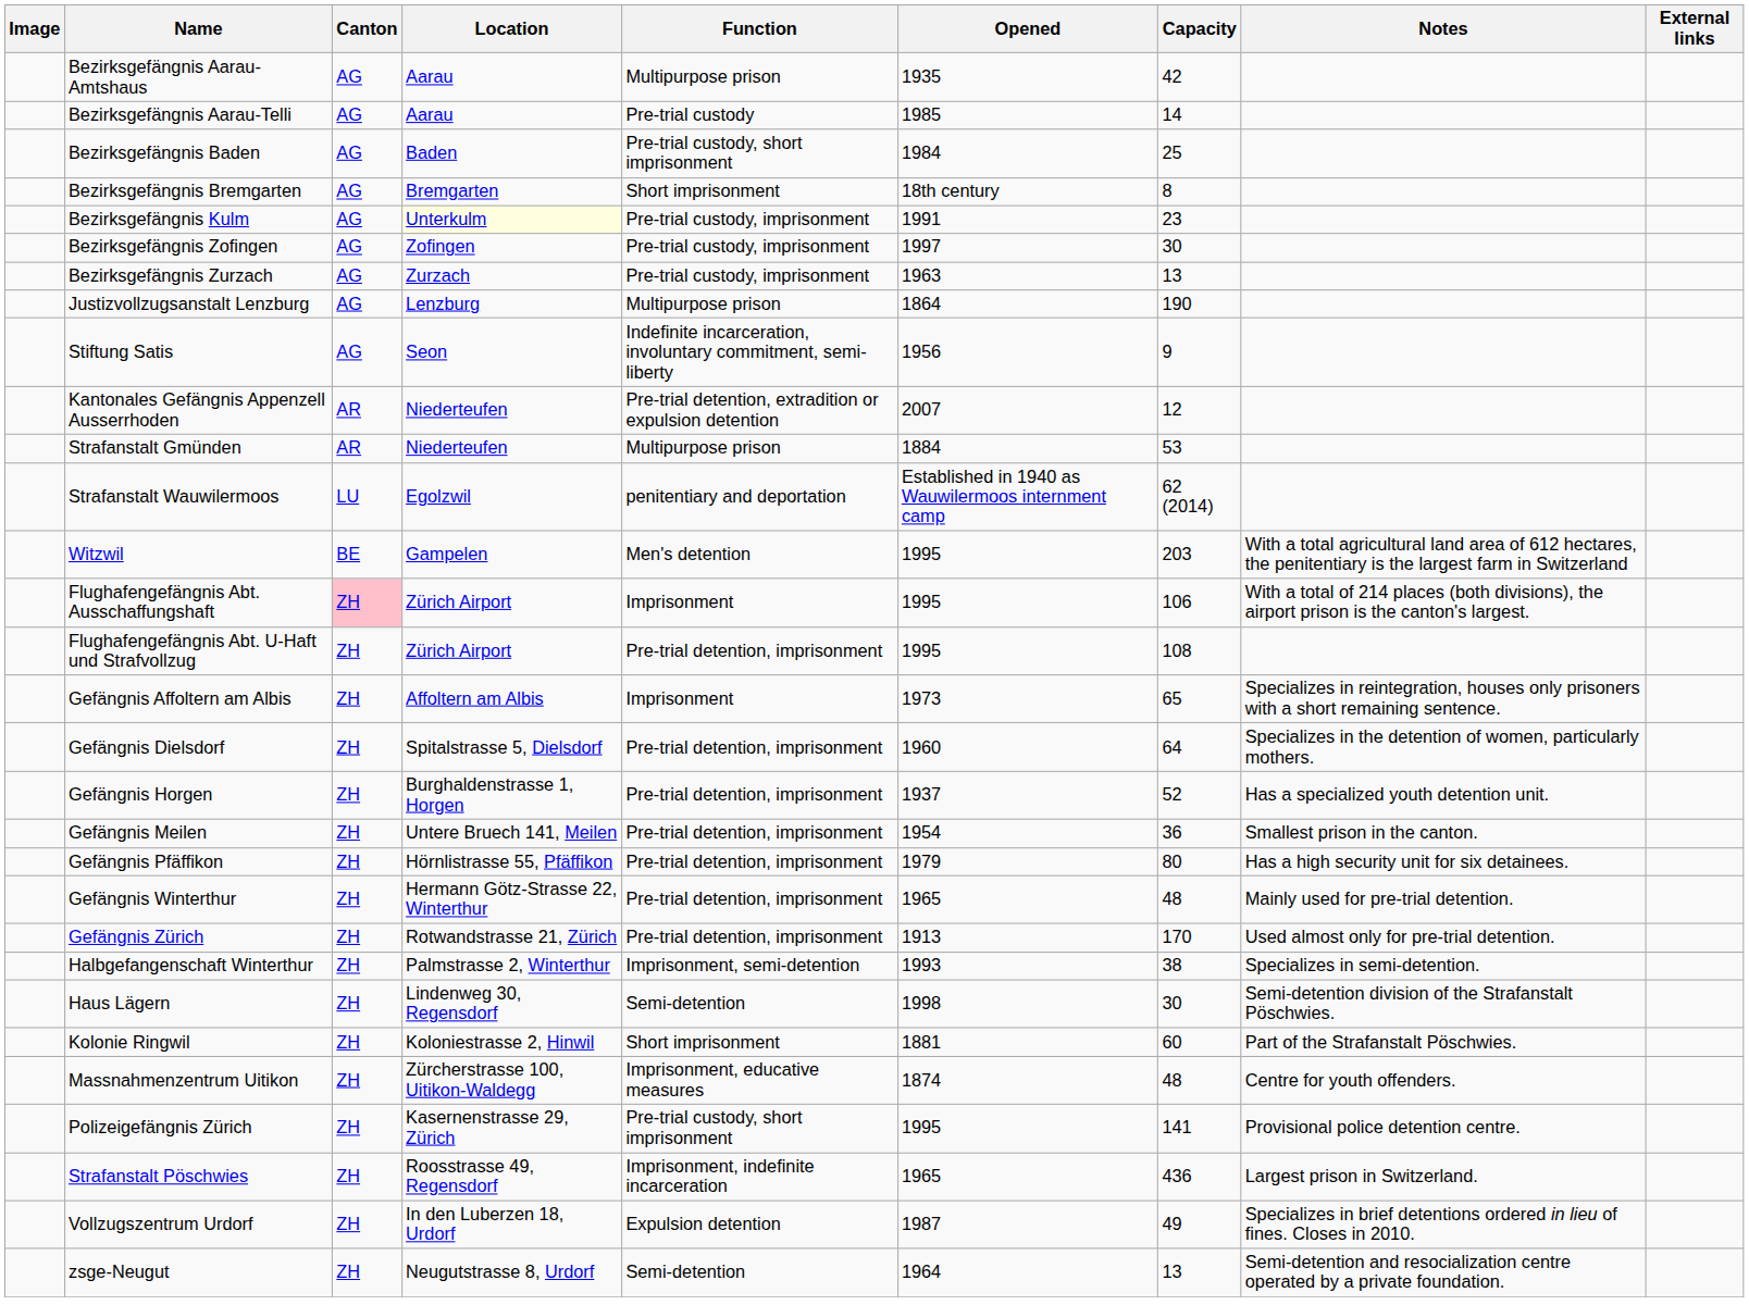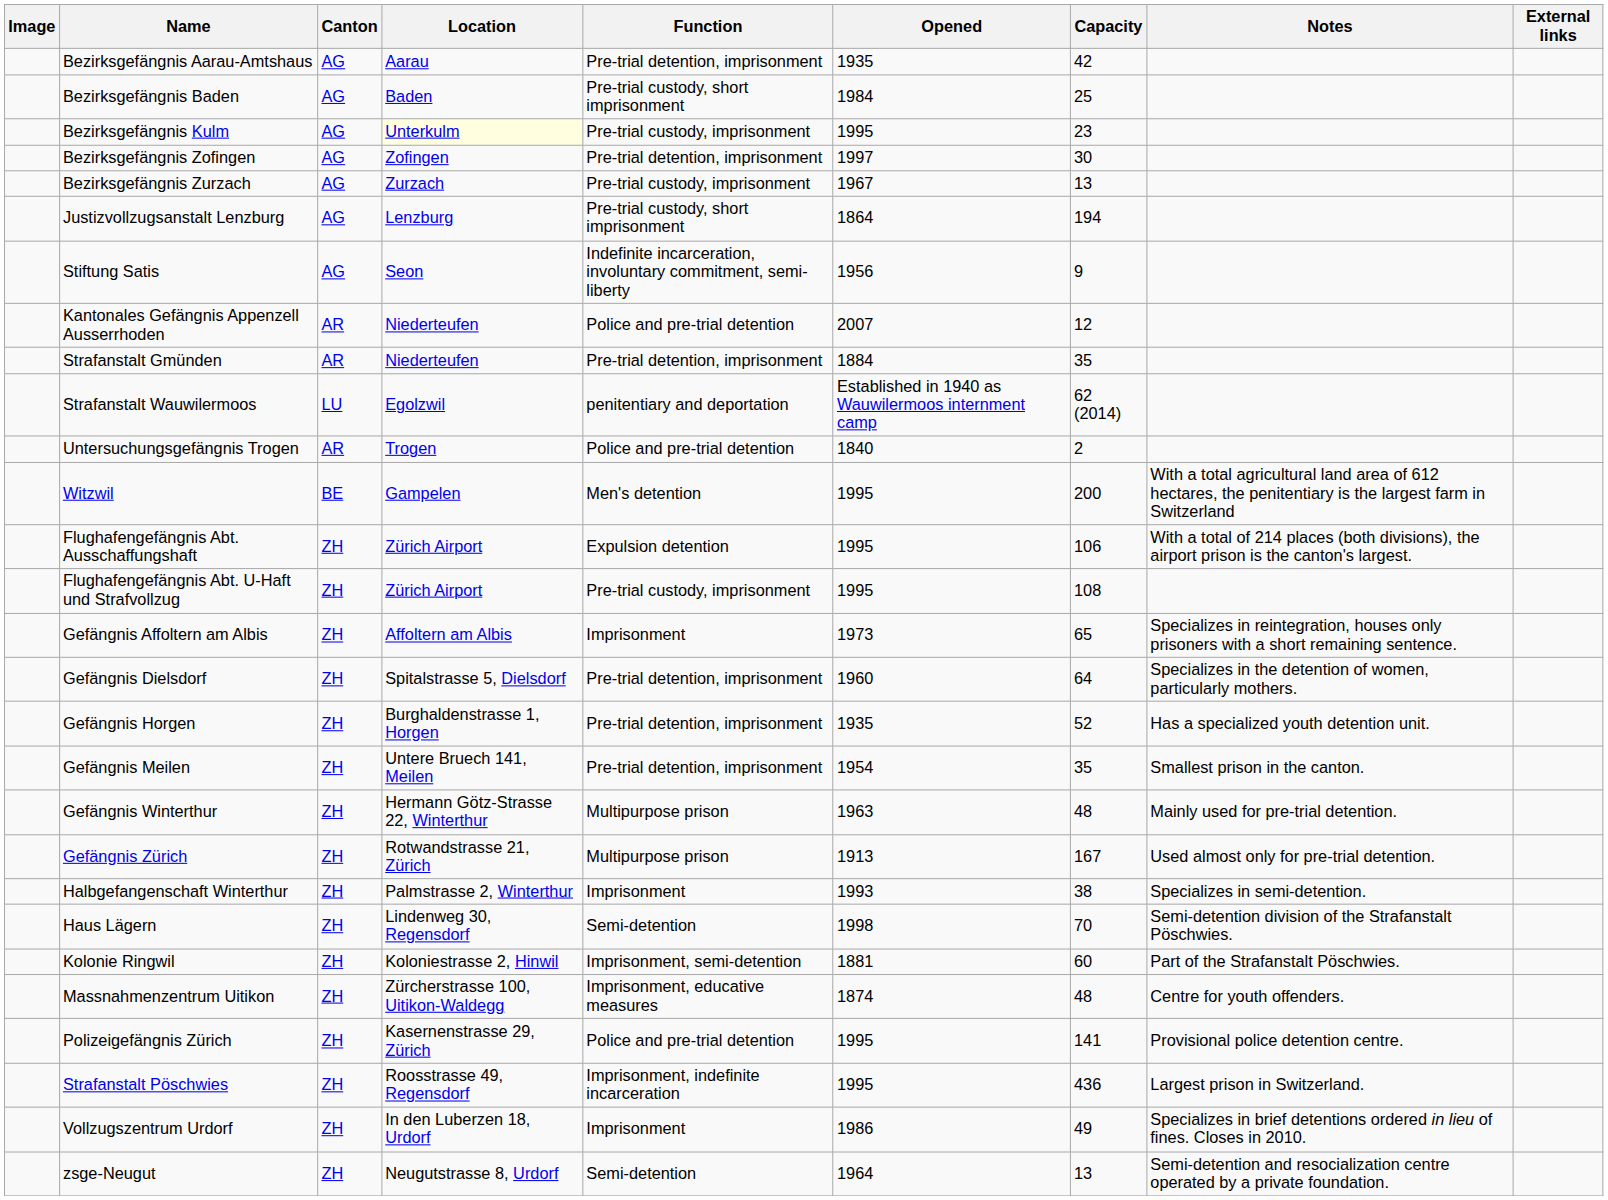Bezirksgefängnis Aarau-Amtshaus | Function: Multipurpose prison -> Pre-trial detention, imprisonment
- row: Bezirksgefängnis Aarau-Telli | AG | Aarau | Pre-trial custody | 1985 | 14
- row: Bezirksgefängnis Bremgarten | AG | Bremgarten | Short imprisonment | 18th century | 8
Bezirksgefängnis Kulm | Opened: 1991 -> 1995
Bezirksgefängnis Zofingen | Function: Pre-trial custody, imprisonment -> Pre-trial detention, imprisonment
Bezirksgefängnis Zurzach | Opened: 1963 -> 1967
Justizvollzugsanstalt Lenzburg | Function: Multipurpose prison -> Pre-trial custody, short imprisonment
Justizvollzugsanstalt Lenzburg | Capacity: 190 -> 194
Kantonales Gefängnis Appenzell Ausserrhoden | Function: Pre-trial detention, extradition or expulsion detention -> Police and pre-trial detention
Strafanstalt Gmünden | Function: Multipurpose prison -> Pre-trial detention, imprisonment
Strafanstalt Gmünden | Capacity: 53 -> 35
+ row: Untersuchungsgefängnis Trogen | AR | Trogen | Police and pre-trial detention | 1840 | 2
Witzwil | Capacity: 203 -> 200
Flughafengefängnis Abt. Ausschaffungshaft | Canton: pink background -> no background
Flughafengefängnis Abt. Ausschaffungshaft | Function: Imprisonment -> Expulsion detention
Flughafengefängnis Abt. U-Haft und Strafvollzug | Function: Pre-trial detention, imprisonment -> Pre-trial custody, imprisonment
Gefängnis Horgen | Opened: 1937 -> 1935
Gefängnis Meilen | Capacity: 36 -> 35
- row: Gefängnis Pfäffikon | ZH | Hörnlistrasse 55, Pfäffikon | Pre-trial detention, imprisonment | 1979 | 80 | Has a high security unit for six detainees.
Gefängnis Winterthur | Function: Pre-trial detention, imprisonment -> Multipurpose prison
Gefängnis Winterthur | Opened: 1965 -> 1963
Gefängnis Zürich | Function: Pre-trial detention, imprisonment -> Multipurpose prison
Gefängnis Zürich | Capacity: 170 -> 167
Halbgefangenschaft Winterthur | Function: Imprisonment, semi-detention -> Imprisonment
Haus Lägern | Capacity: 30 -> 70
Kolonie Ringwil | Function: Short imprisonment -> Imprisonment, semi-detention
Polizeigefängnis Zürich | Function: Pre-trial custody, short imprisonment -> Police and pre-trial detention
Strafanstalt Pöschwies | Opened: 1965 -> 1995
Vollzugszentrum Urdorf | Function: Expulsion detention -> Imprisonment
Vollzugszentrum Urdorf | Opened: 1987 -> 1986
